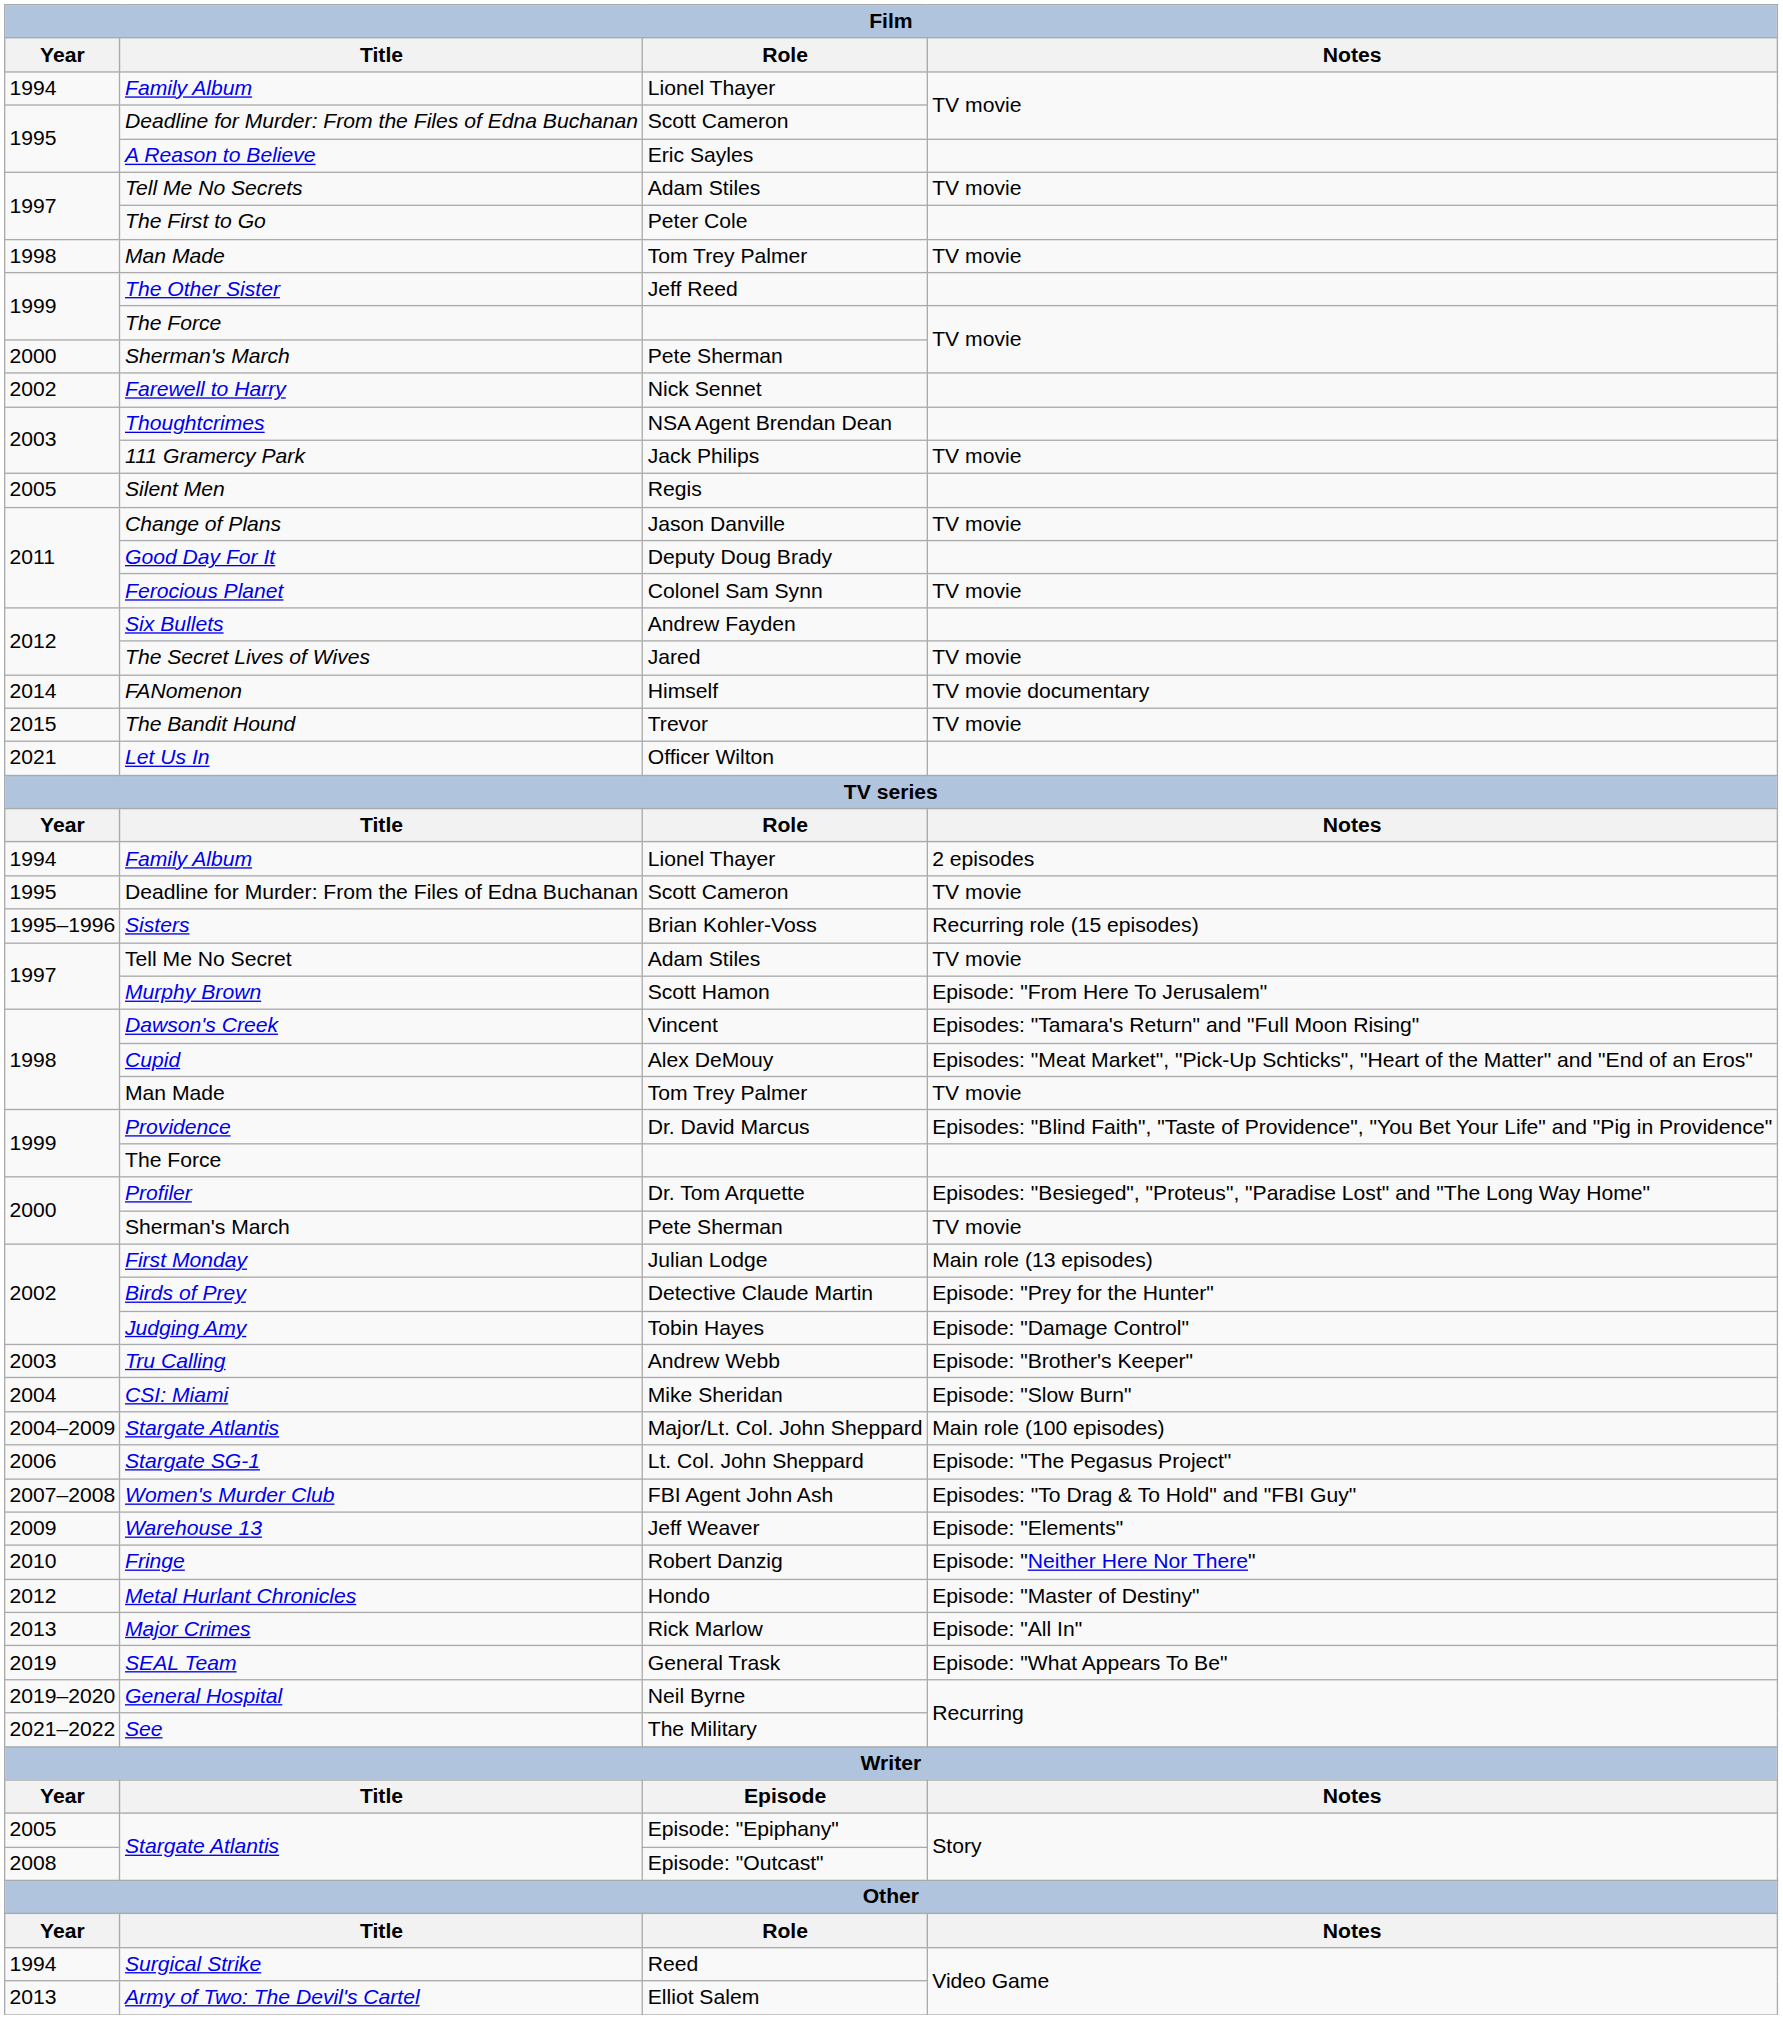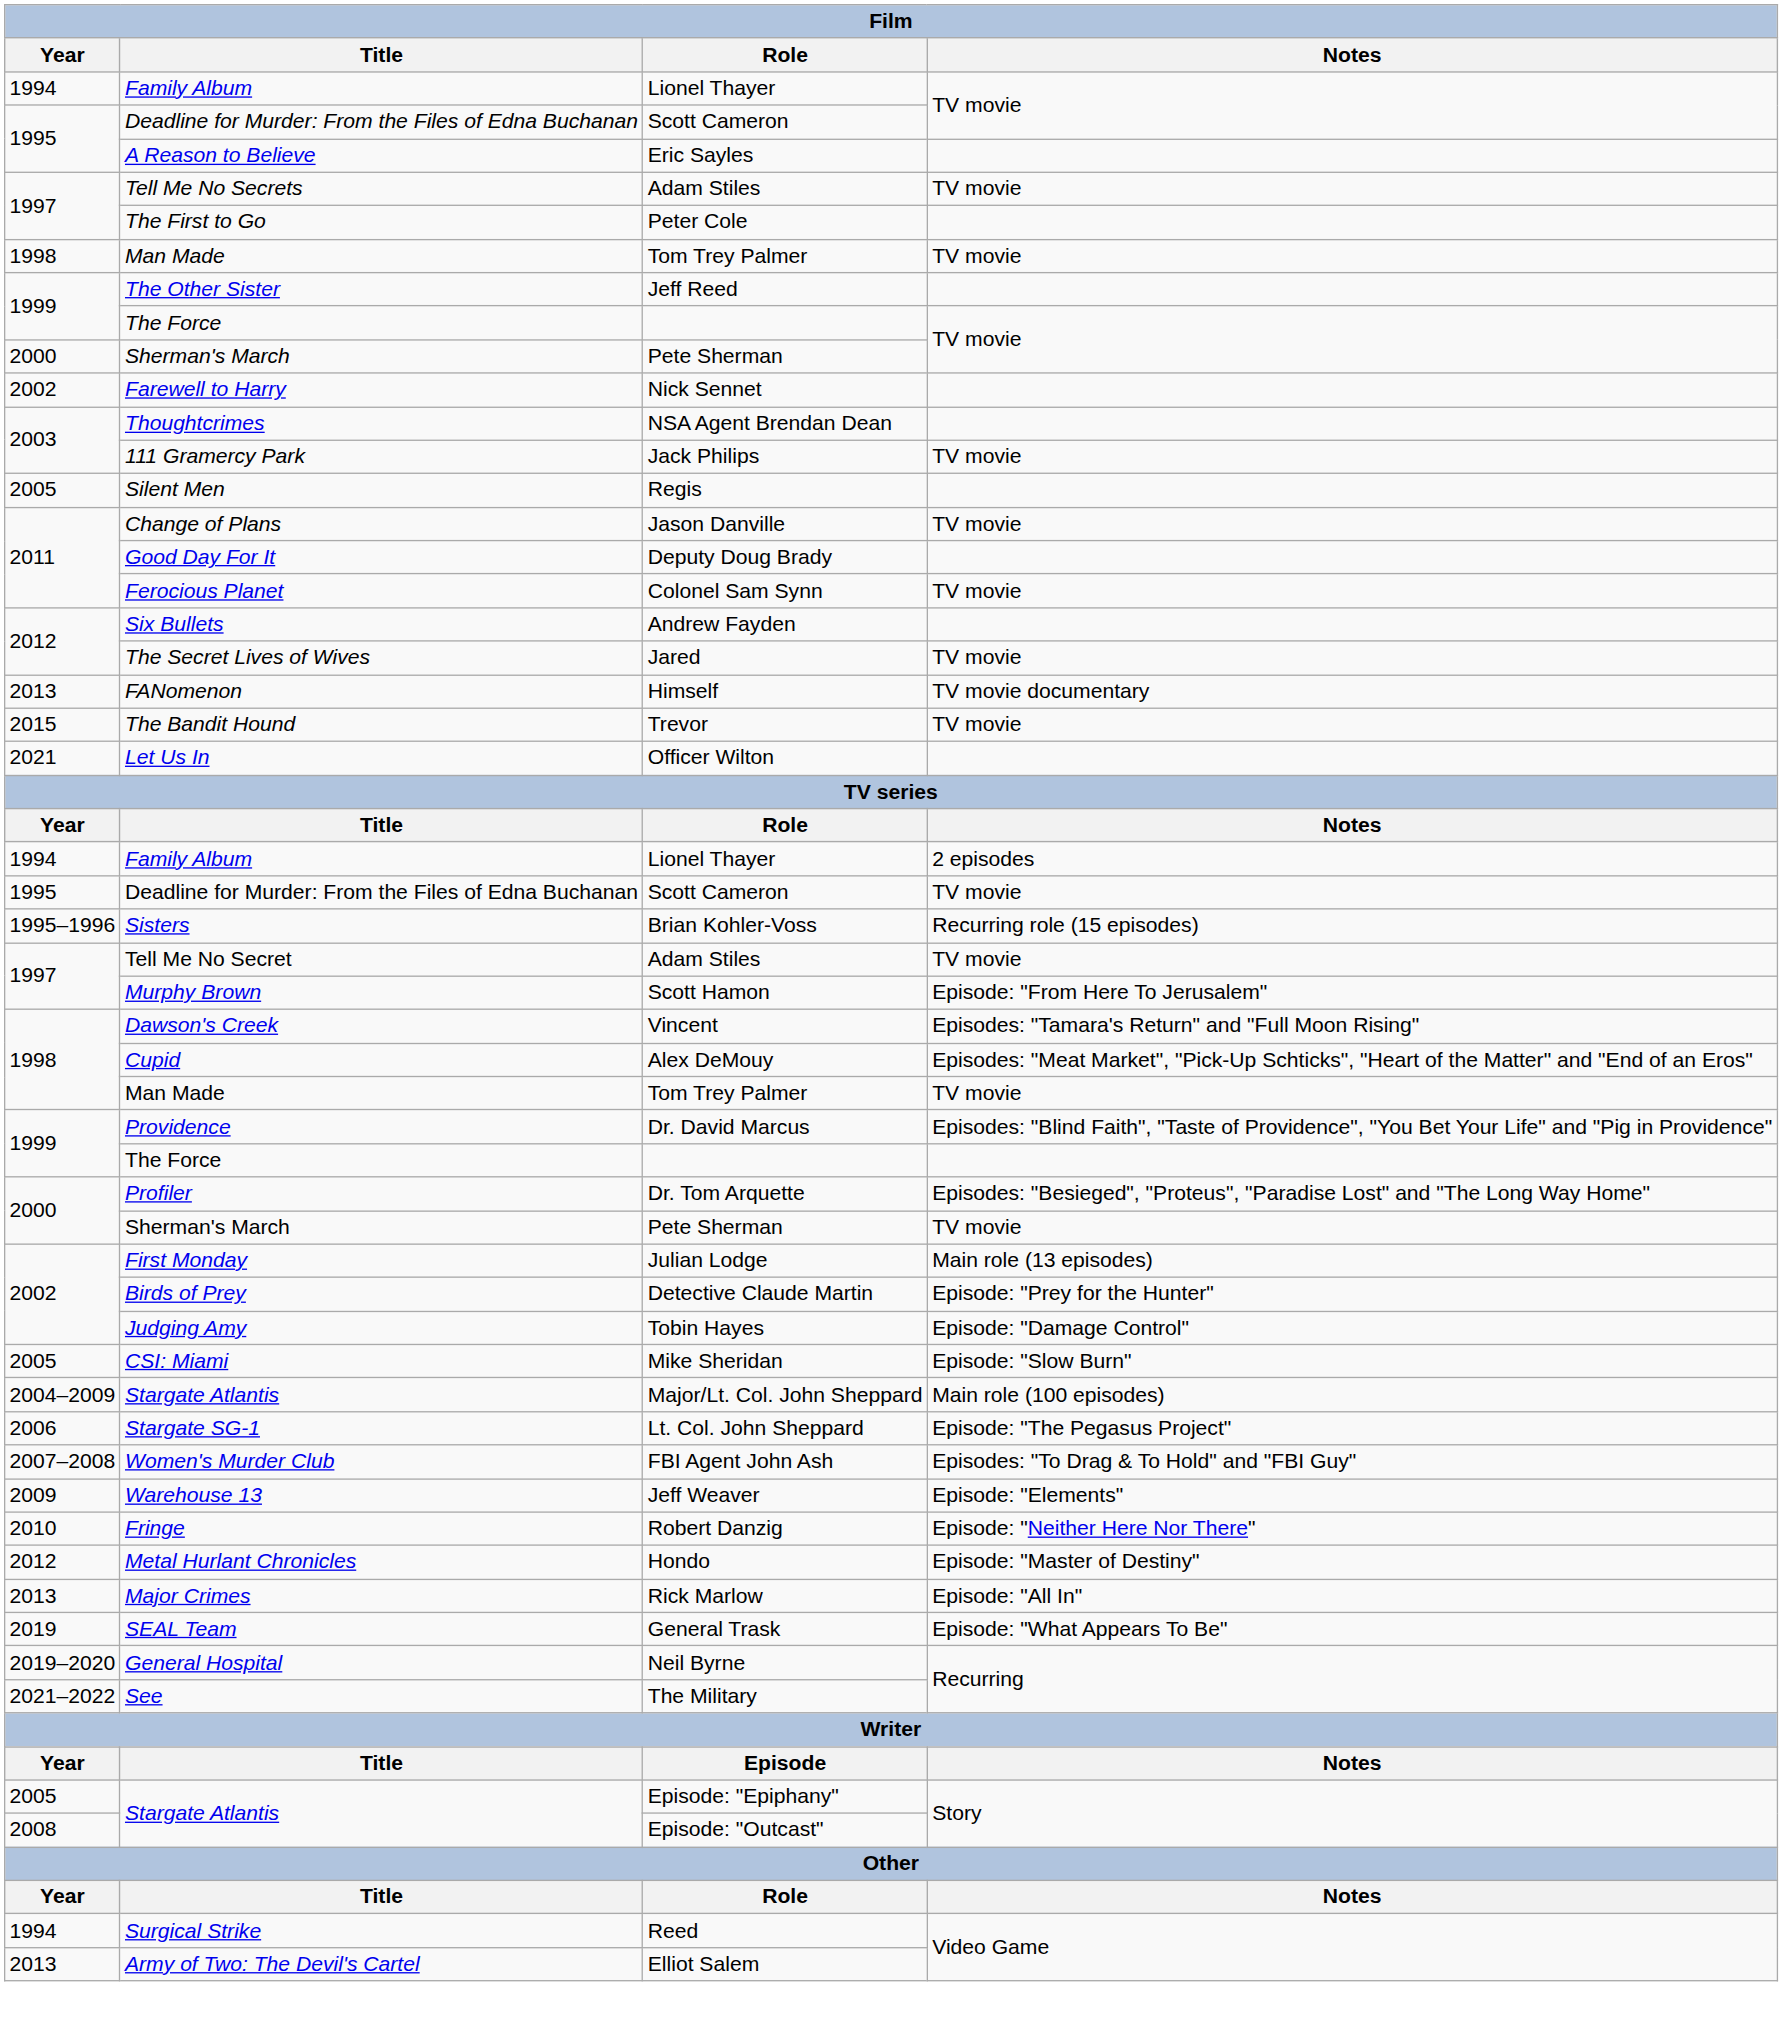Himself | Year: 2014 -> 2013
- row: 2003 | Tru Calling | Andrew Webb | Episode: "Brother's Keeper"
Mike Sheridan | Year: 2004 -> 2005
